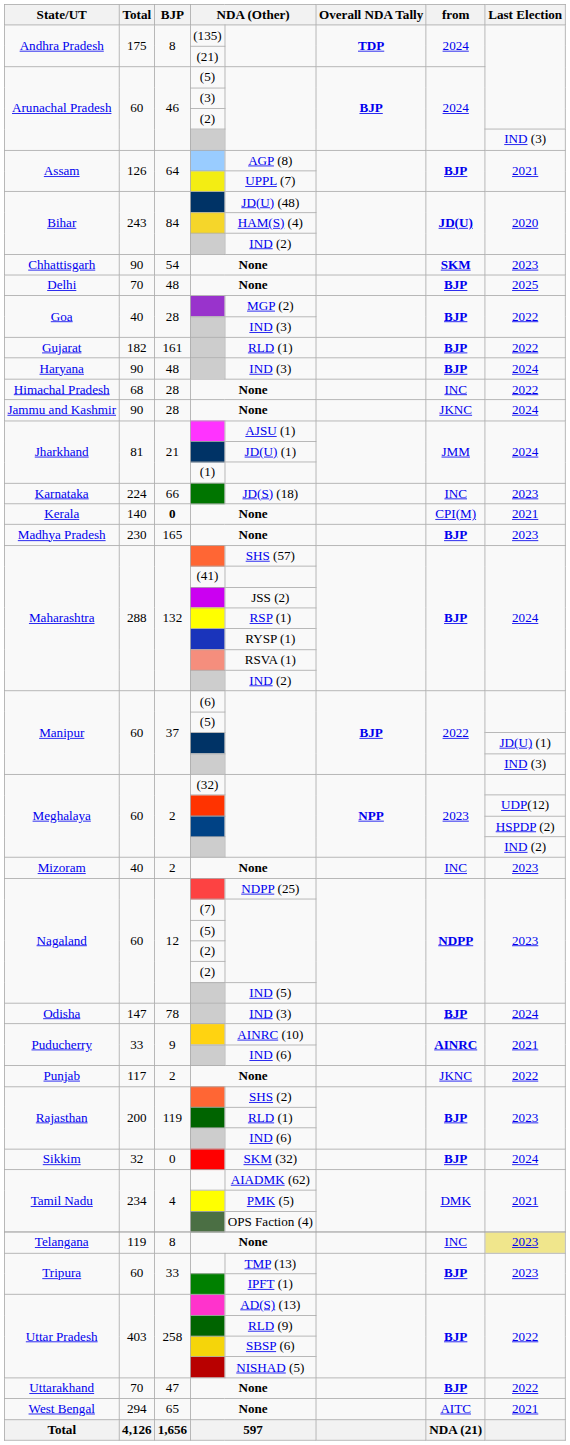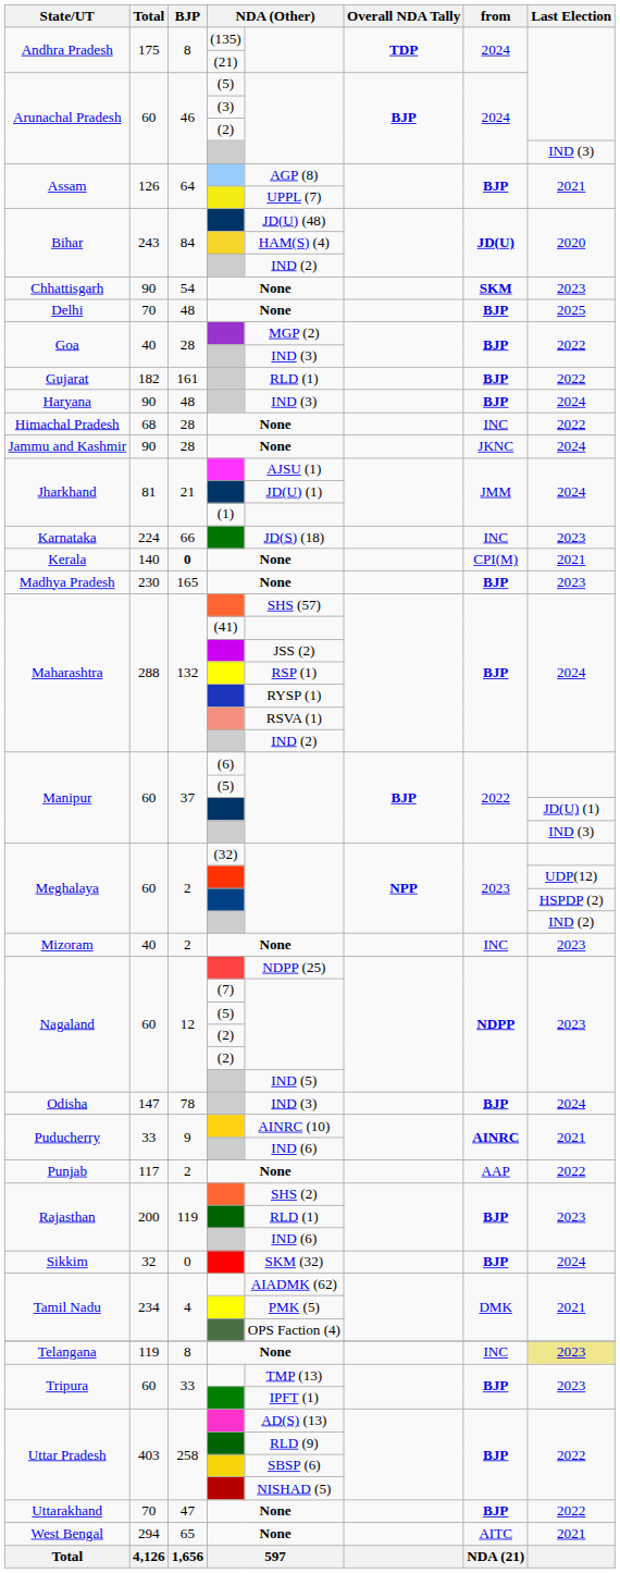Punjab | from: JKNC -> AAP
